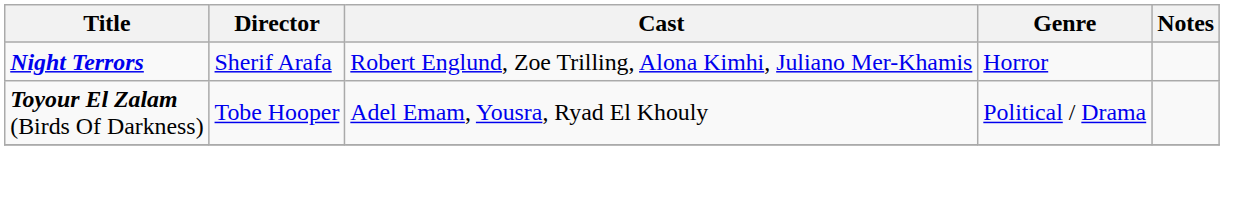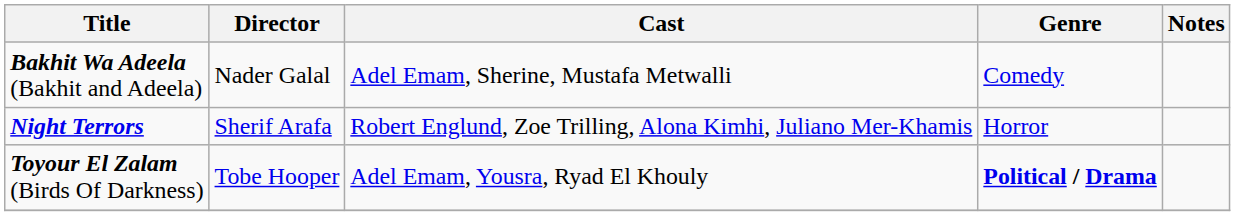+ row: Bakhit Wa Adeela (Bakhit and Adeela) | Nader Galal | Adel Emam, Sherine, Mustafa Metwalli | Comedy
Toyour El Zalam (Birds Of Darkness) | Genre: normal -> bold
